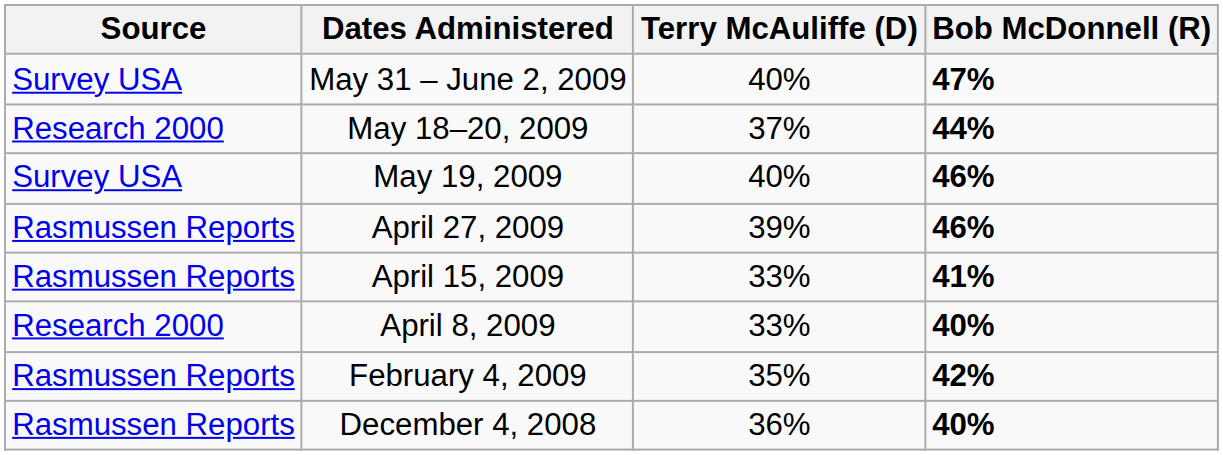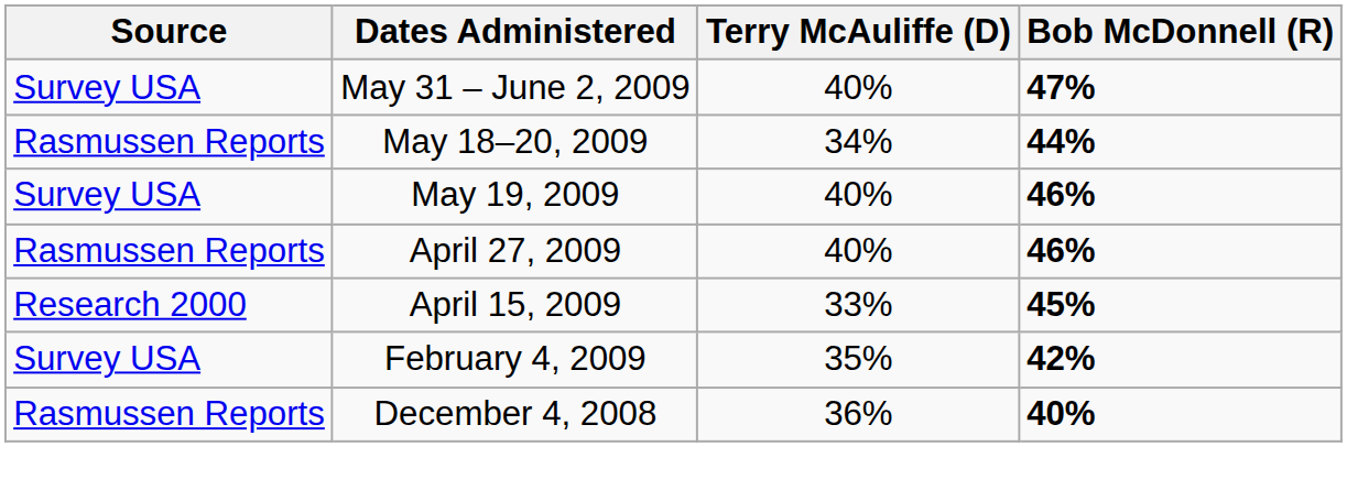May 18–20, 2009 | Source: Research 2000 -> Rasmussen Reports
May 18–20, 2009 | Terry McAuliffe (D): 37% -> 34%
April 27, 2009 | Terry McAuliffe (D): 39% -> 40%
April 15, 2009 | Source: Rasmussen Reports -> Research 2000
April 15, 2009 | Bob McDonnell (R): 41% -> 45%
- row: Research 2000 | April 8, 2009 | 33% | 40%
February 4, 2009 | Source: Rasmussen Reports -> Survey USA
